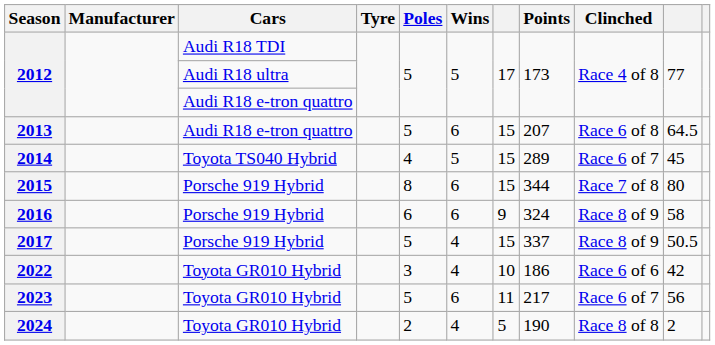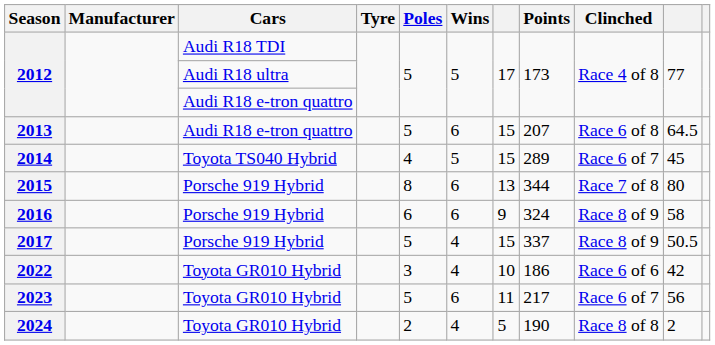2015 | column 7: 15 -> 13
